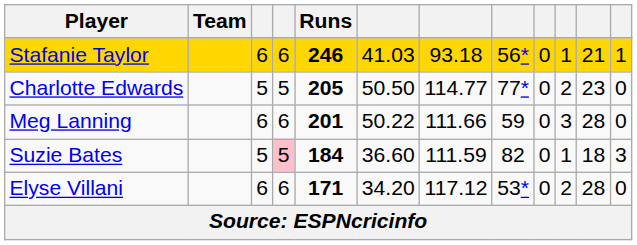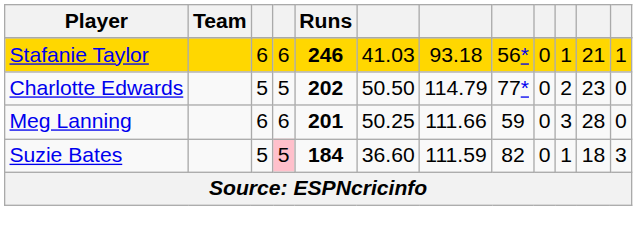Charlotte Edwards | Runs: 205 -> 202
Charlotte Edwards | column 7: 114.77 -> 114.79
Meg Lanning | column 6: 50.22 -> 50.25
- row: Elyse Villani | 6 | 6 | 171 | 34.20 | 117.12 | 53* | 0 | 2 | 28 | 0
